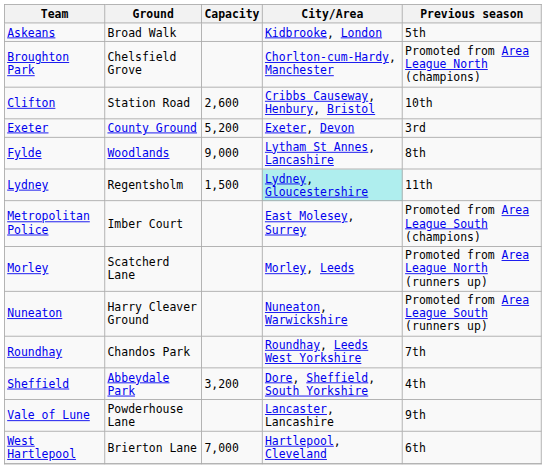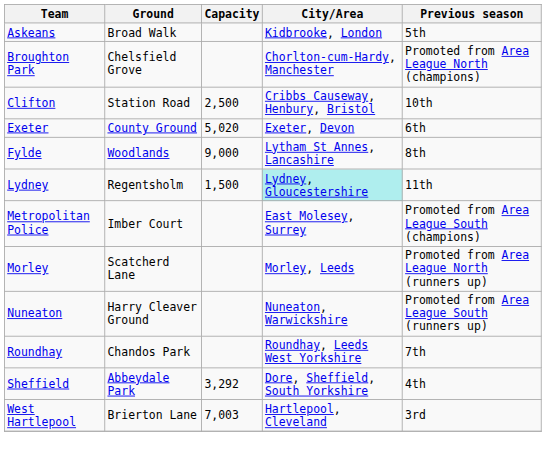Clifton | Capacity: 2,600 -> 2,500
Exeter | Capacity: 5,200 -> 5,020
Exeter | Previous season: 3rd -> 6th
Sheffield | Capacity: 3,200 -> 3,292
- row: Vale of Lune | Powderhouse Lane | Lancaster, Lancashire | 9th
West Hartlepool | Capacity: 7,000 -> 7,003
West Hartlepool | Previous season: 6th -> 3rd
